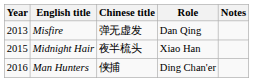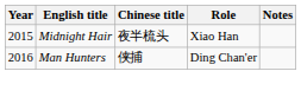- row: 2013 | Misfire | 弹无虚发 | Dan Qing
